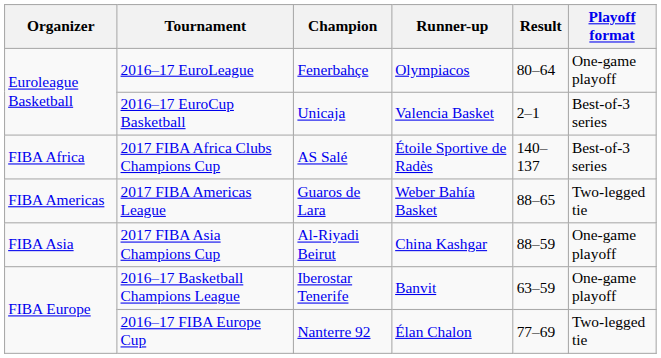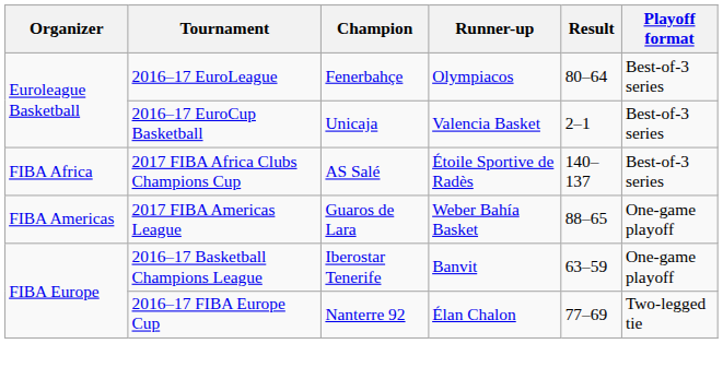2016–17 EuroLeague | Playoff format: One-game playoff -> Best-of-3 series
2017 FIBA Americas League | Playoff format: Two-legged tie -> One-game playoff
- row: FIBA Asia | 2017 FIBA Asia Champions Cup | Al-Riyadi Beirut | China Kashgar | 88–59 | One-game playoff
